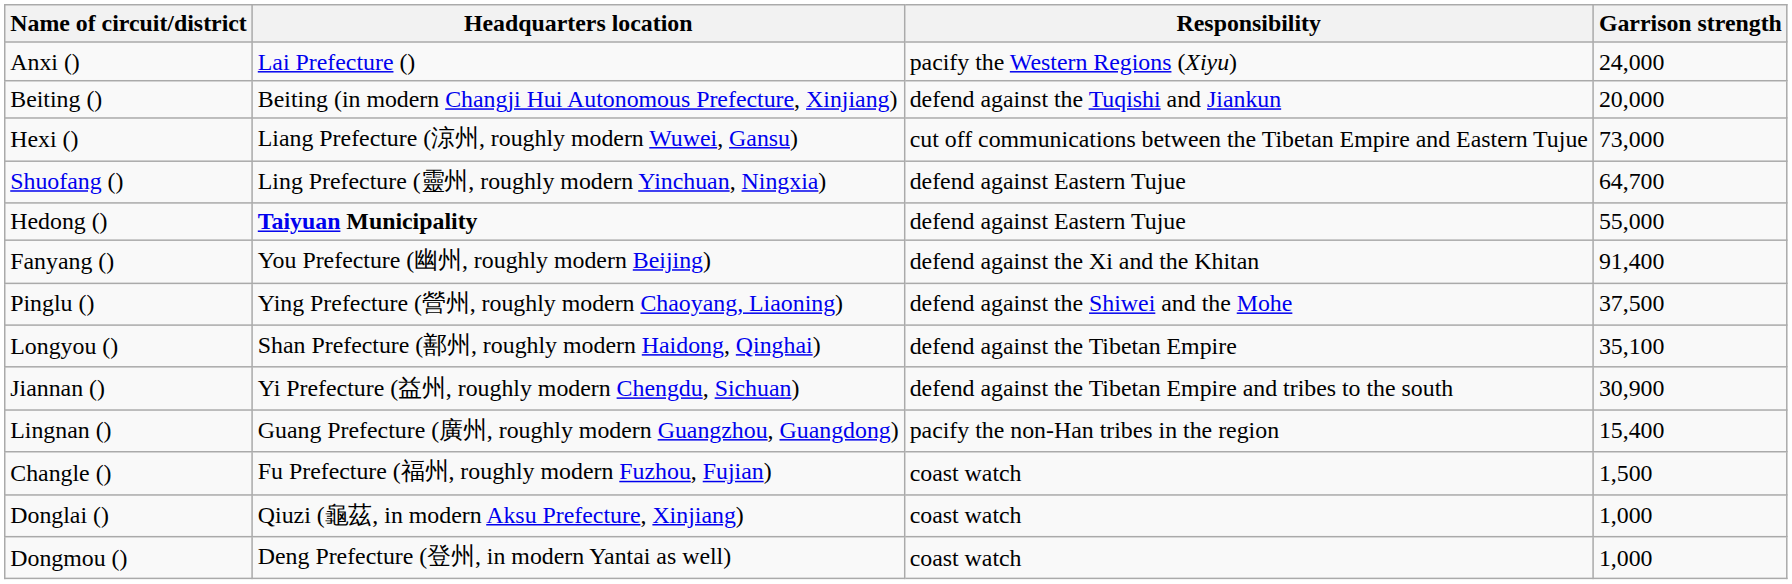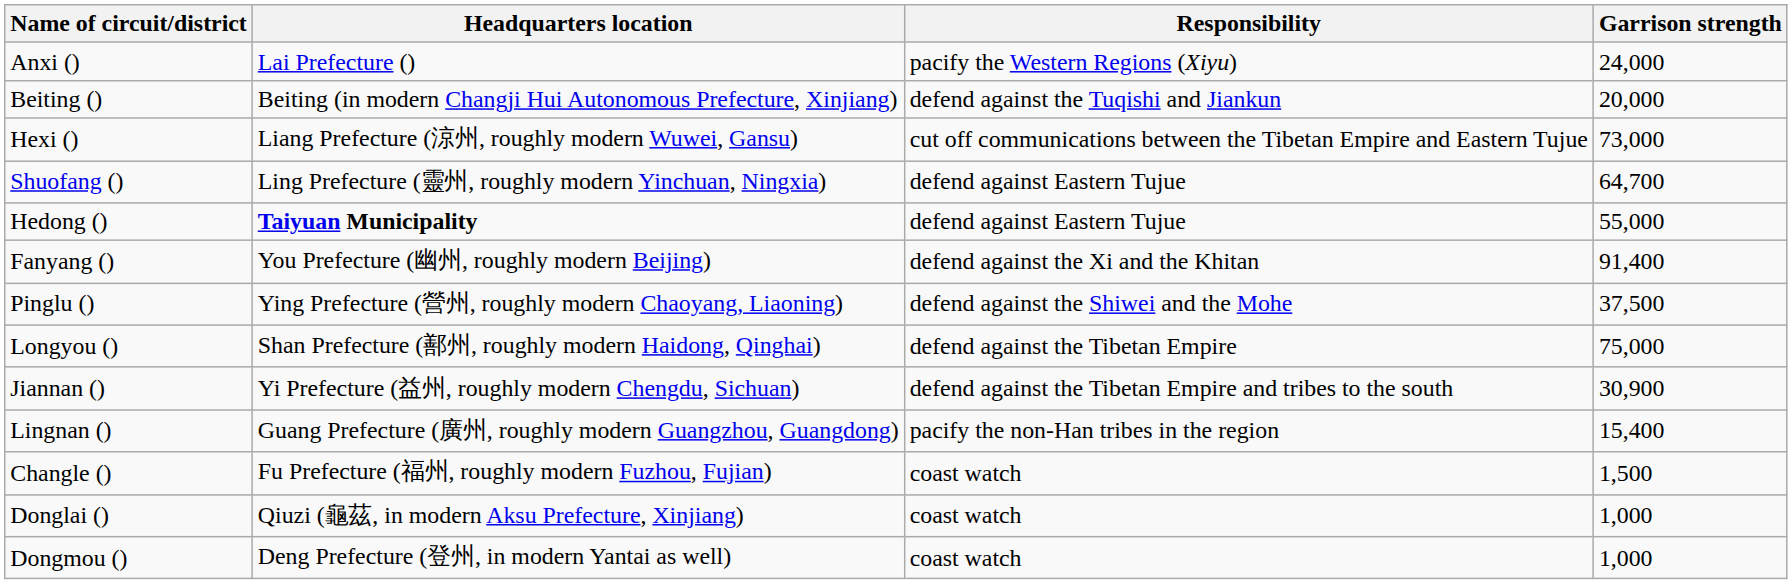Longyou () | Garrison strength: 35,100 -> 75,000
